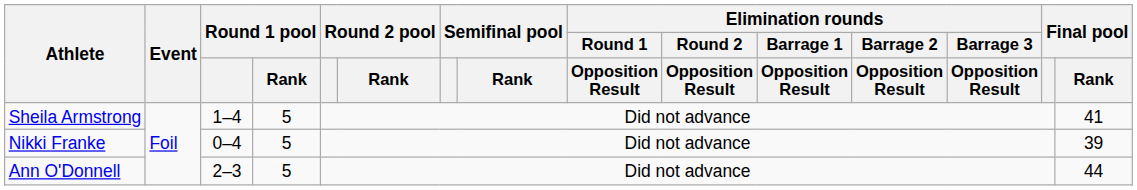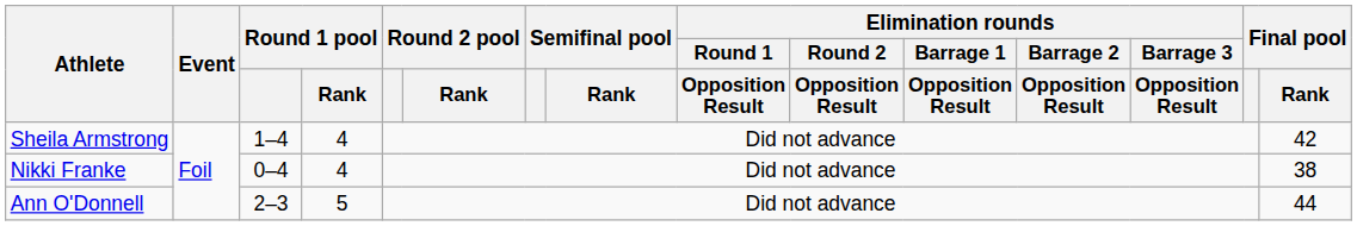Sheila Armstrong | Round 1 pool / Rank: 5 -> 4
Sheila Armstrong | Final pool / Rank: 41 -> 42
Nikki Franke | Round 1 pool / Rank: 5 -> 4
Nikki Franke | Final pool / Rank: 39 -> 38
